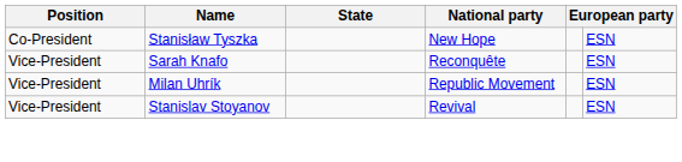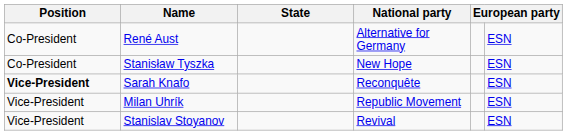+ row: Co-President | René Aust | Alternative for Germany | ESN
Sarah Knafo | Position: normal -> bold
